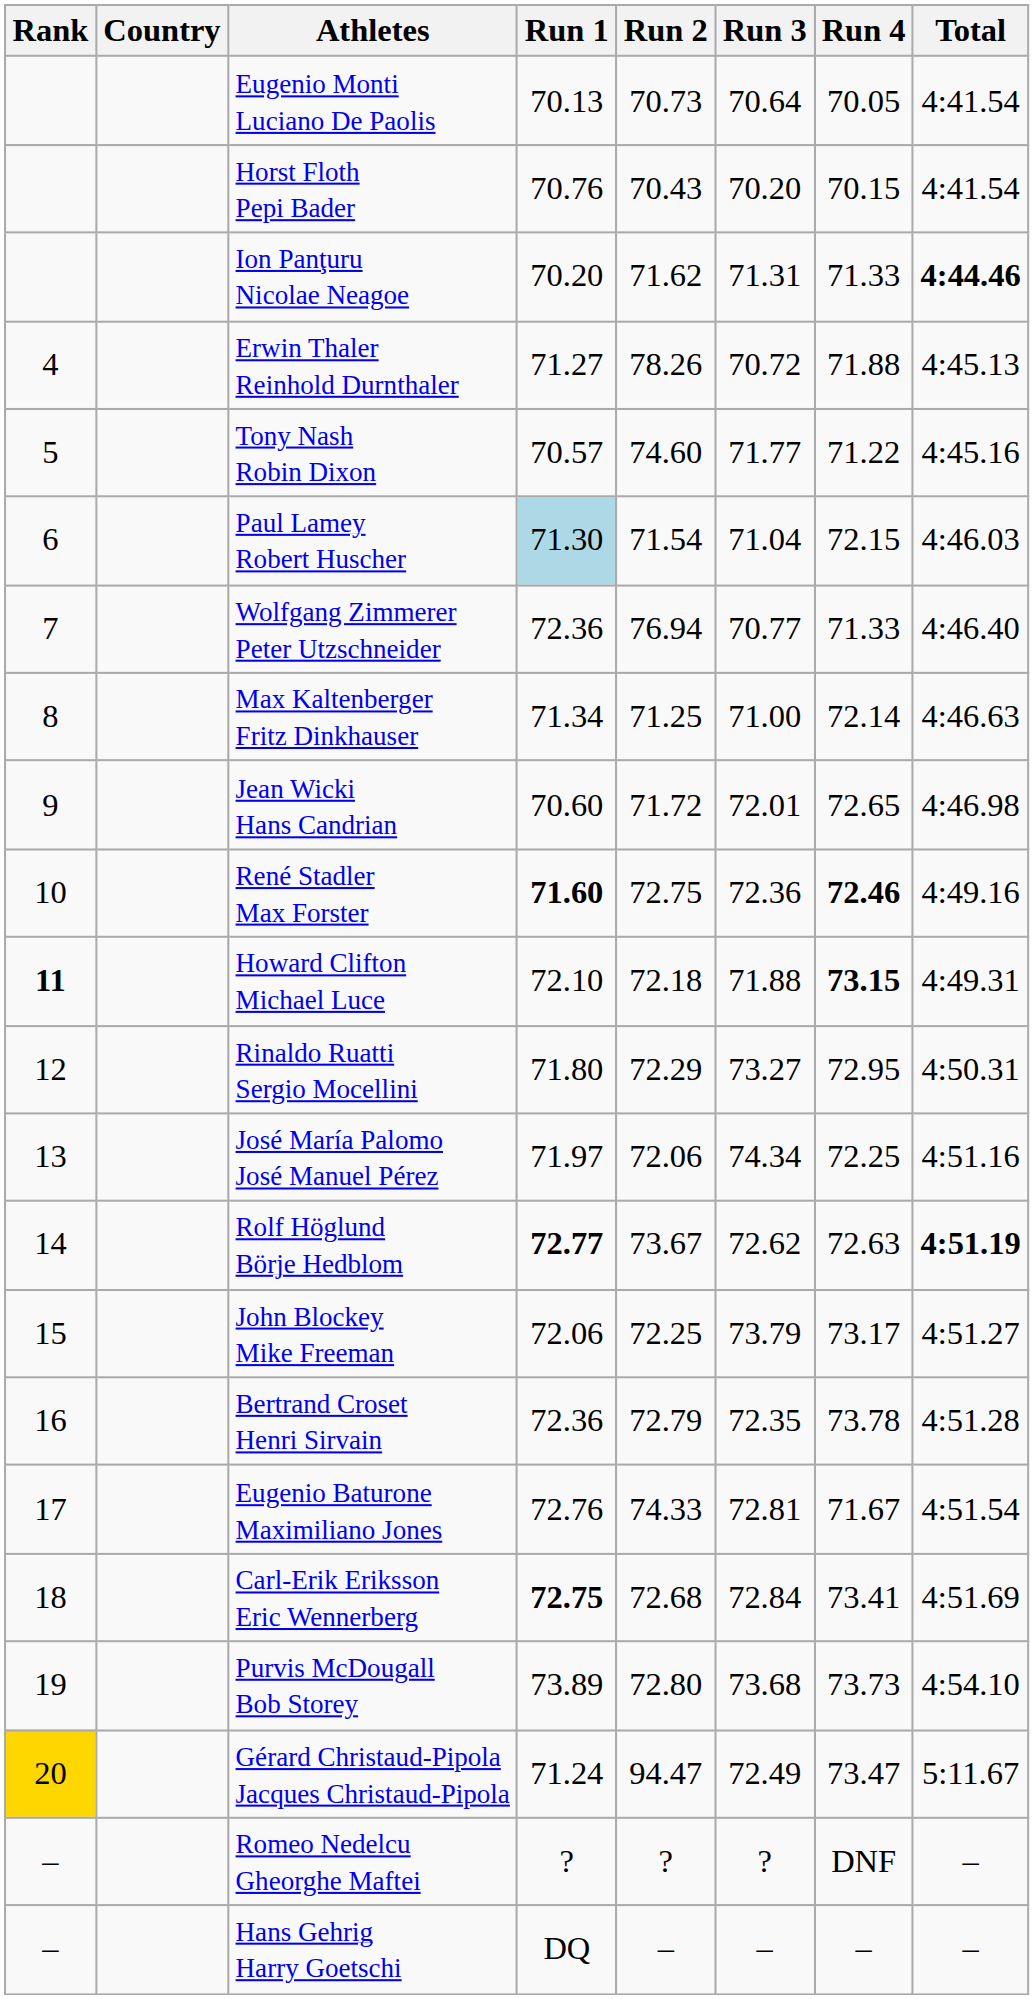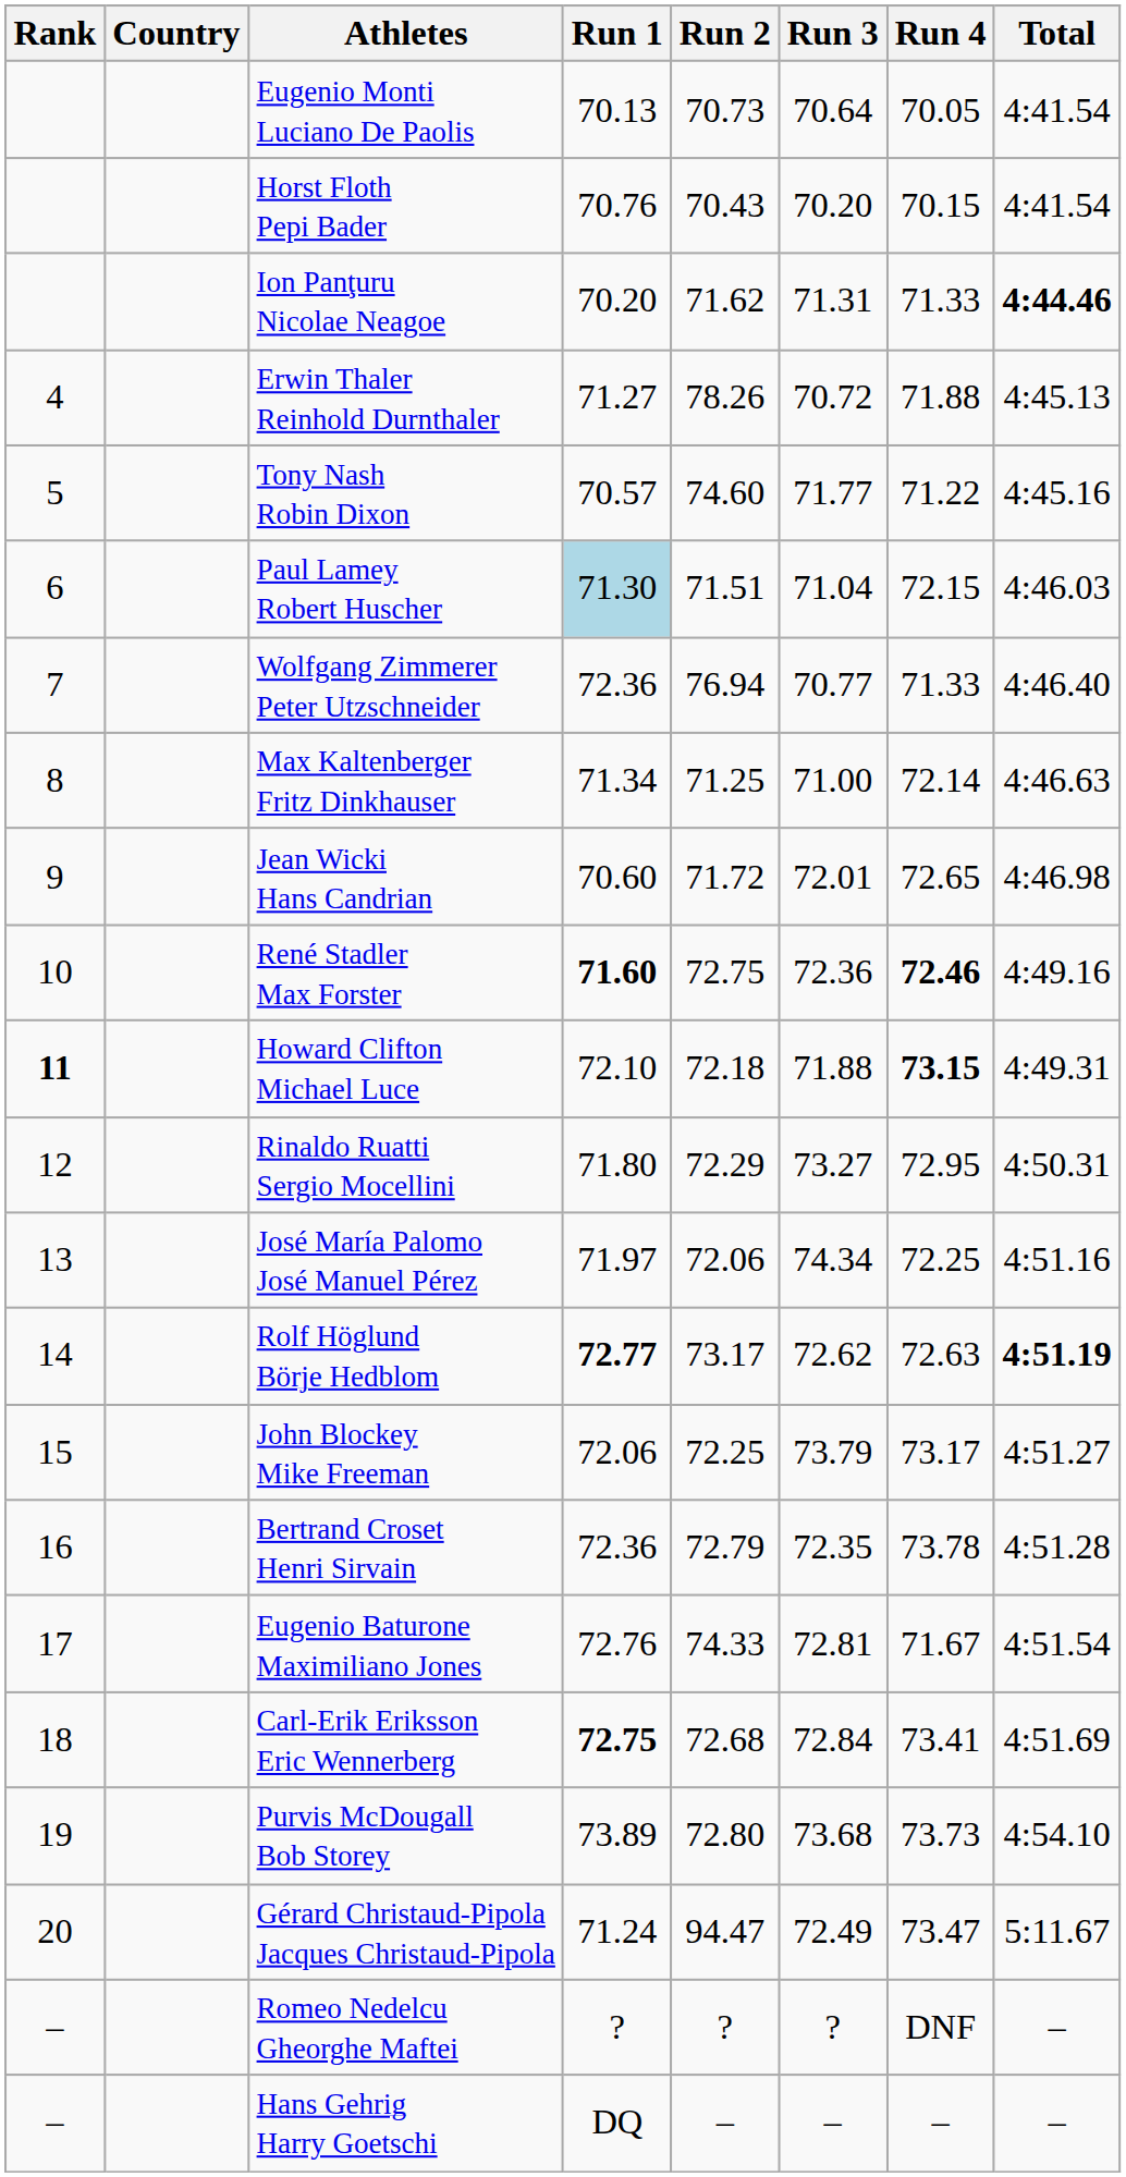Paul Lamey Robert Huscher | Run 2: 71.54 -> 71.51
Rolf Höglund Börje Hedblom | Run 2: 73.67 -> 73.17
Gérard Christaud-Pipola Jacques Christaud-Pipola | Rank: gold background -> no background
